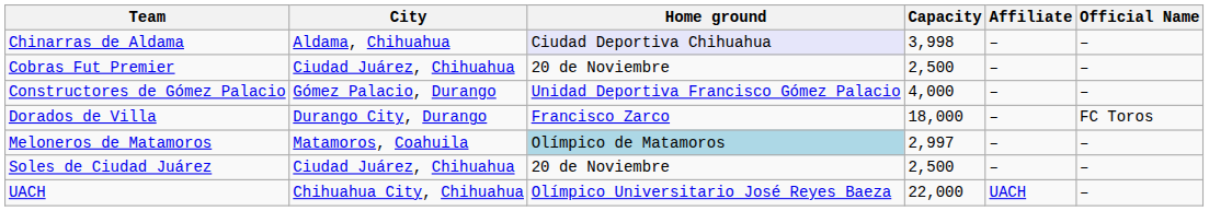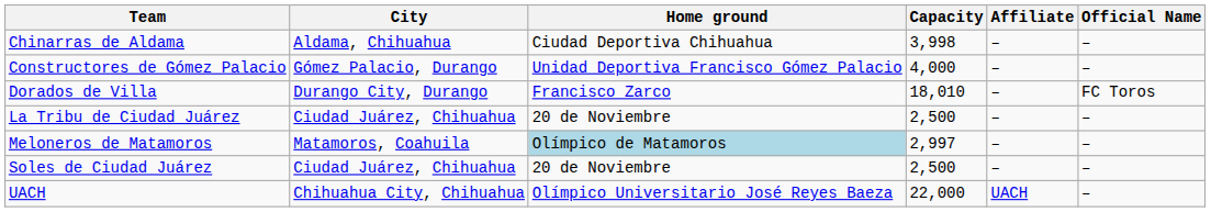Chinarras de Aldama | Home ground: lavender background -> no background
- row: Cobras Fut Premier | Ciudad Juárez, Chihuahua | 20 de Noviembre | 2,500 | – | –
Dorados de Villa | Capacity: 18,000 -> 18,010
+ row: La Tribu de Ciudad Juárez | Ciudad Juárez, Chihuahua | 20 de Noviembre | 2,500 | – | –
